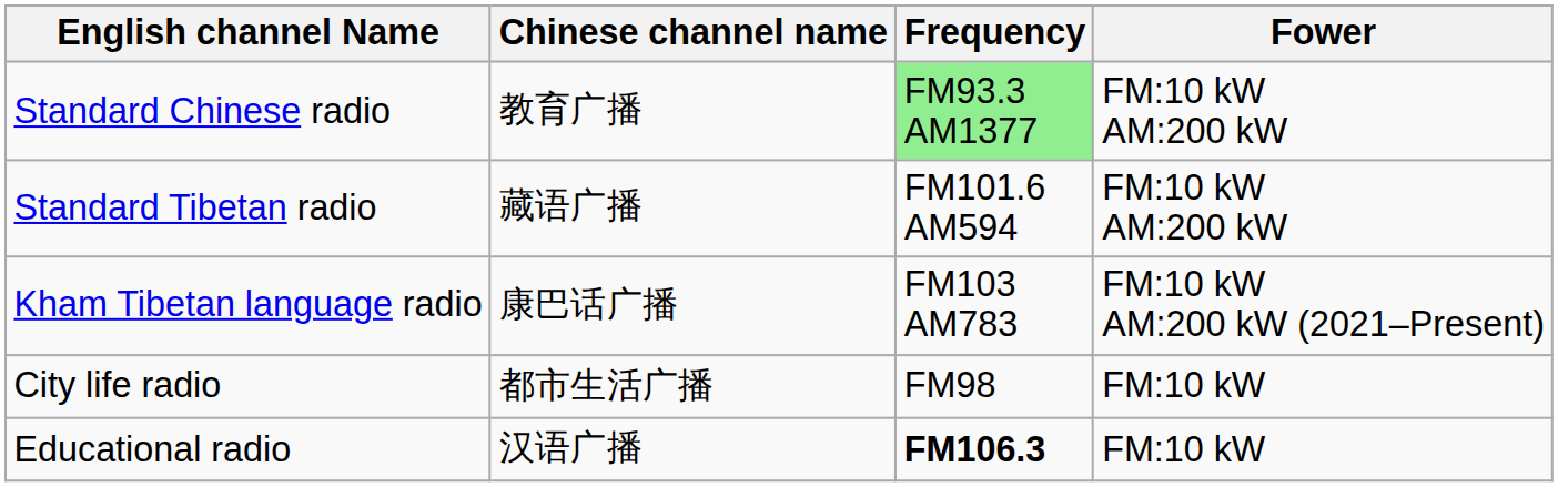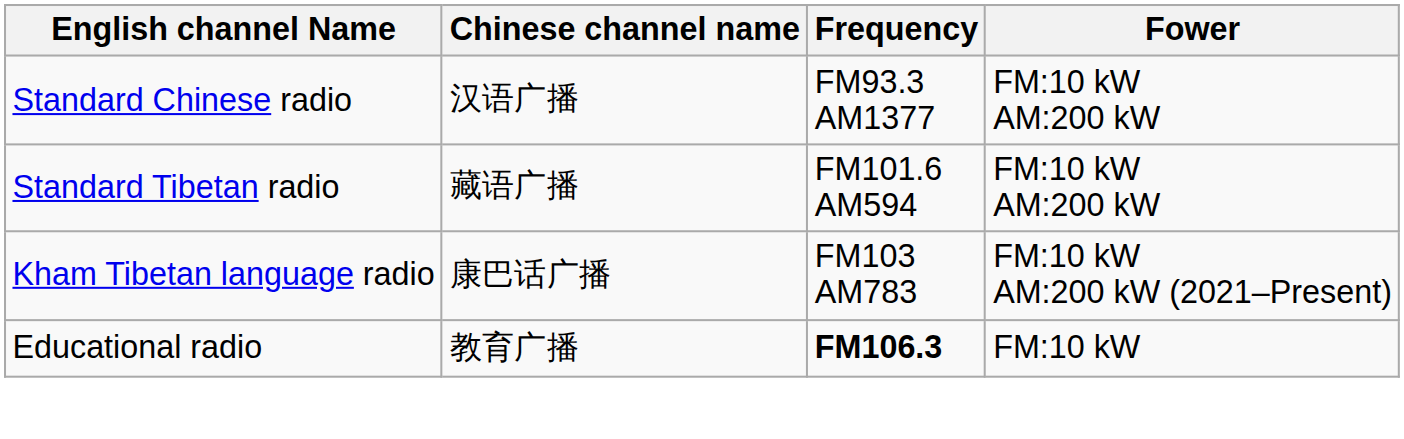Standard Chinese radio | Chinese channel name: 教育广播 -> 汉语广播
Standard Chinese radio | Frequency: lightgreen background -> no background
- row: City life radio | 都市生活广播 | FM98 | FM:10 kW
Educational radio | Chinese channel name: 汉语广播 -> 教育广播
